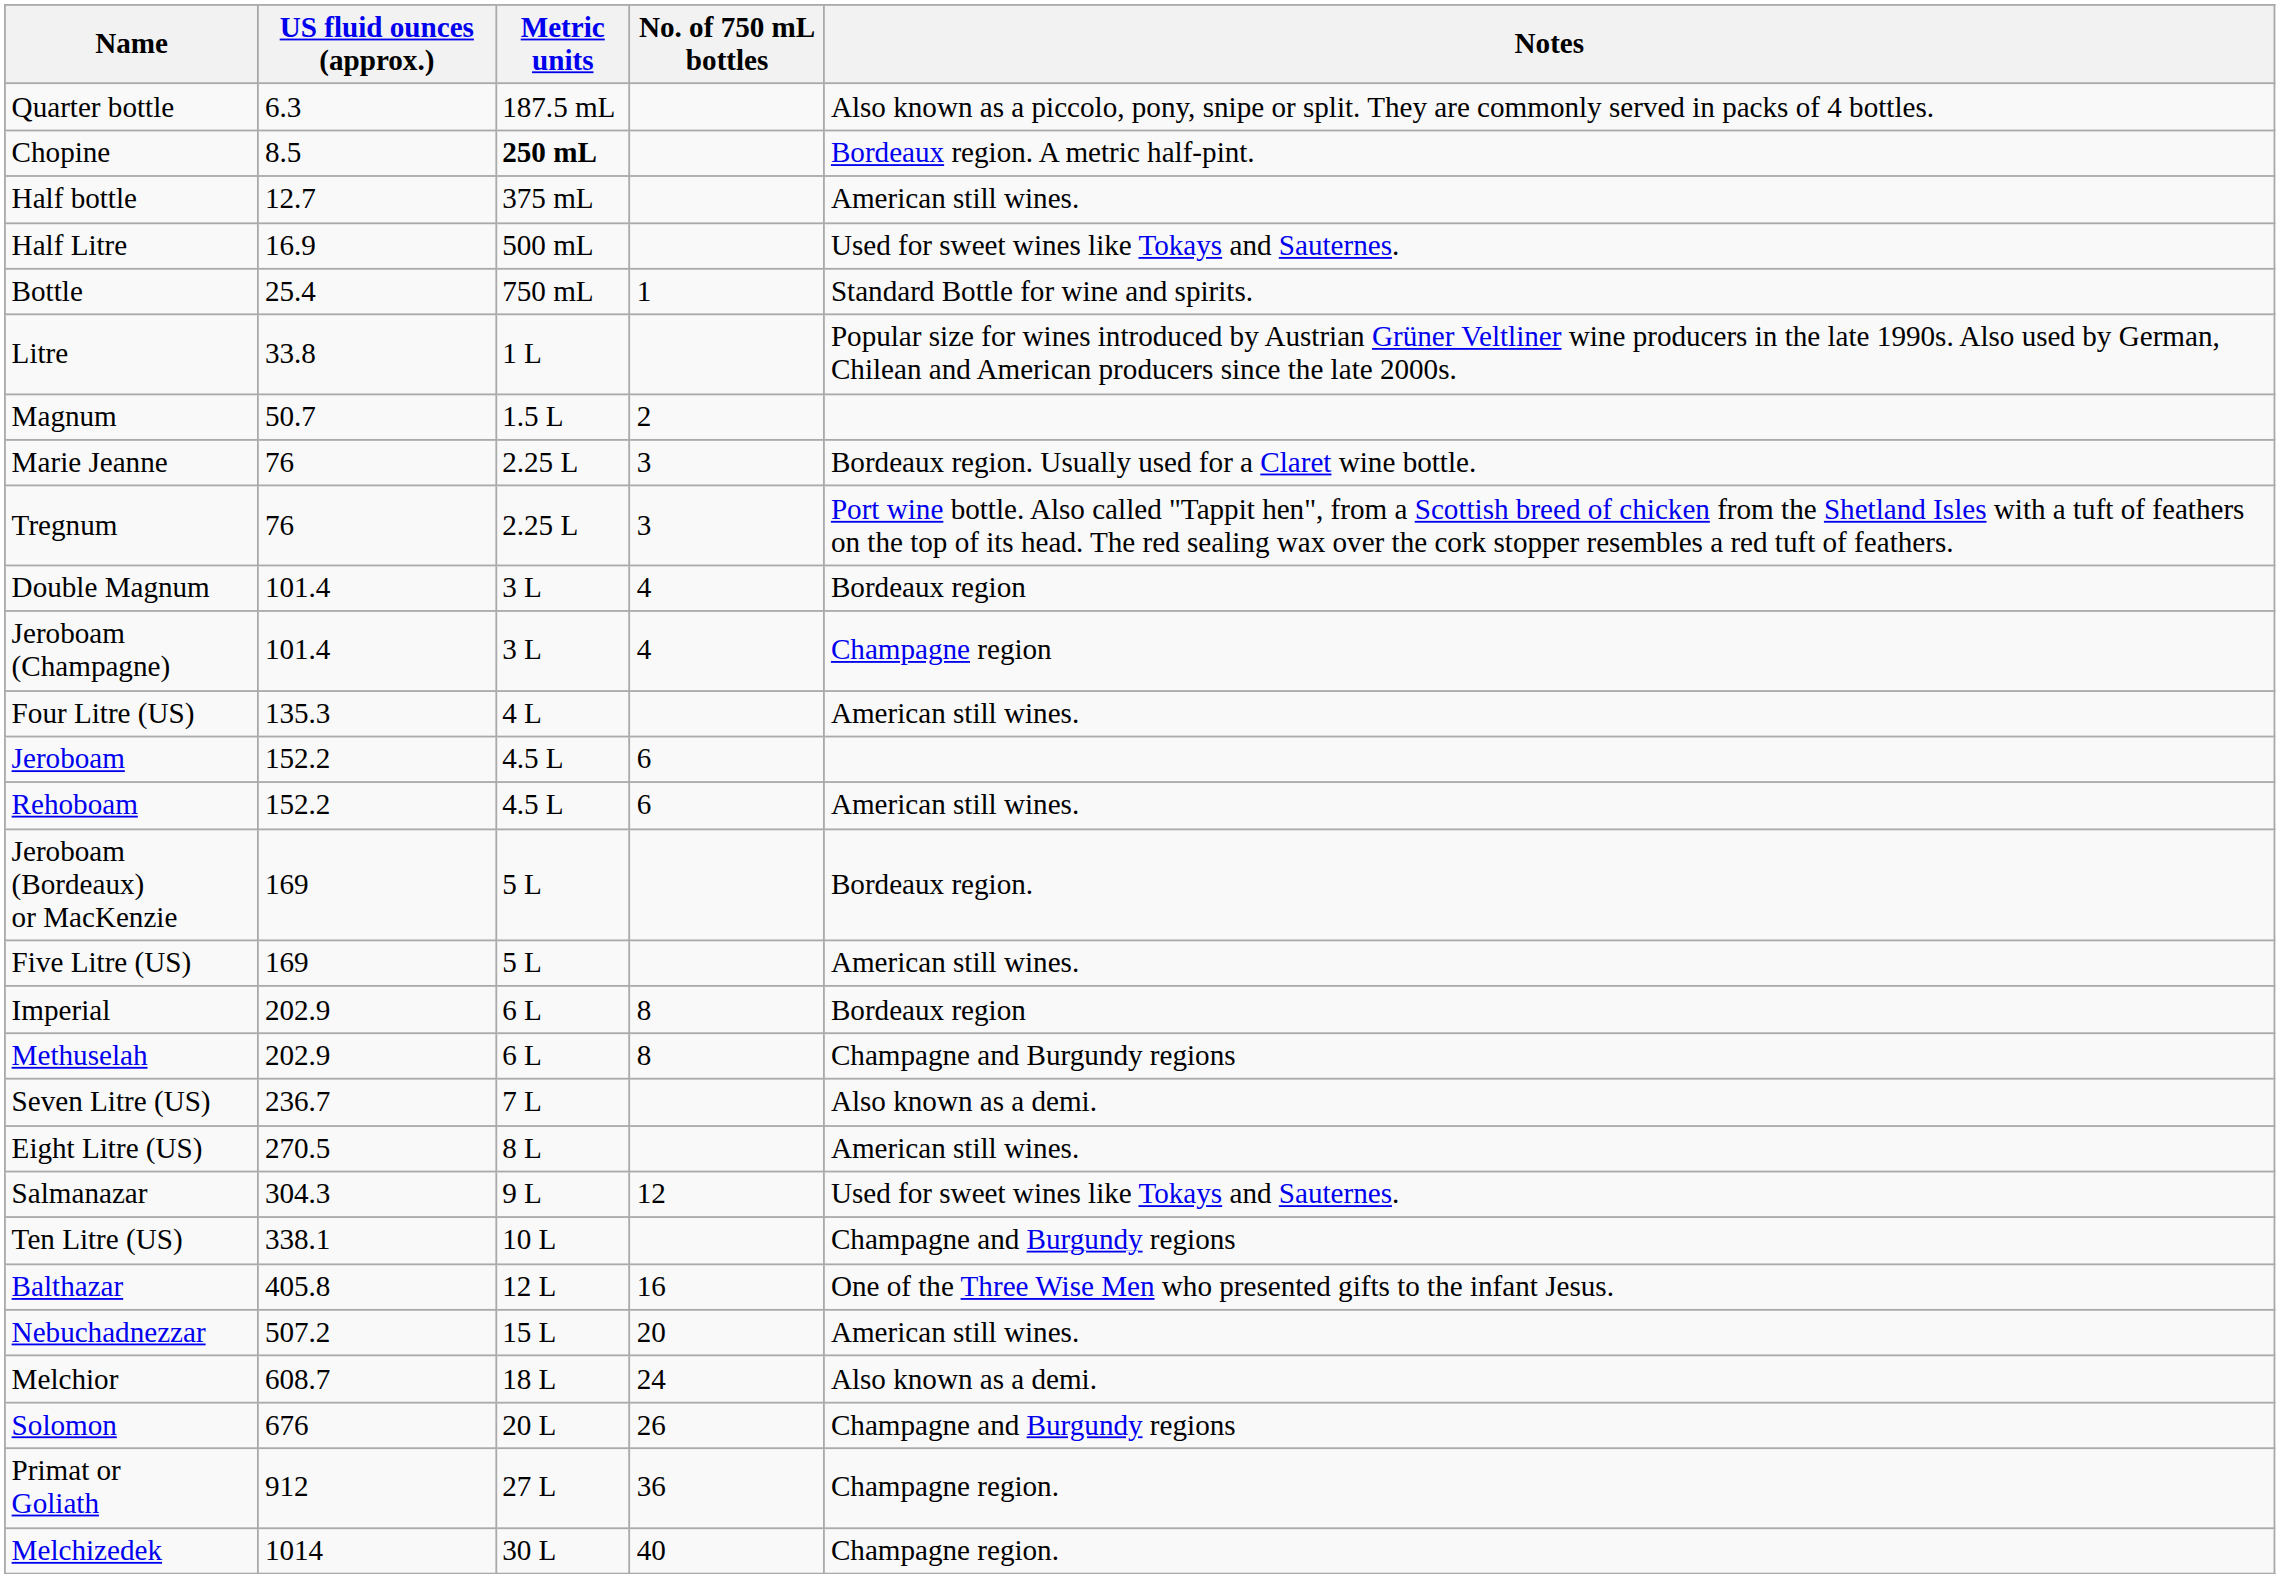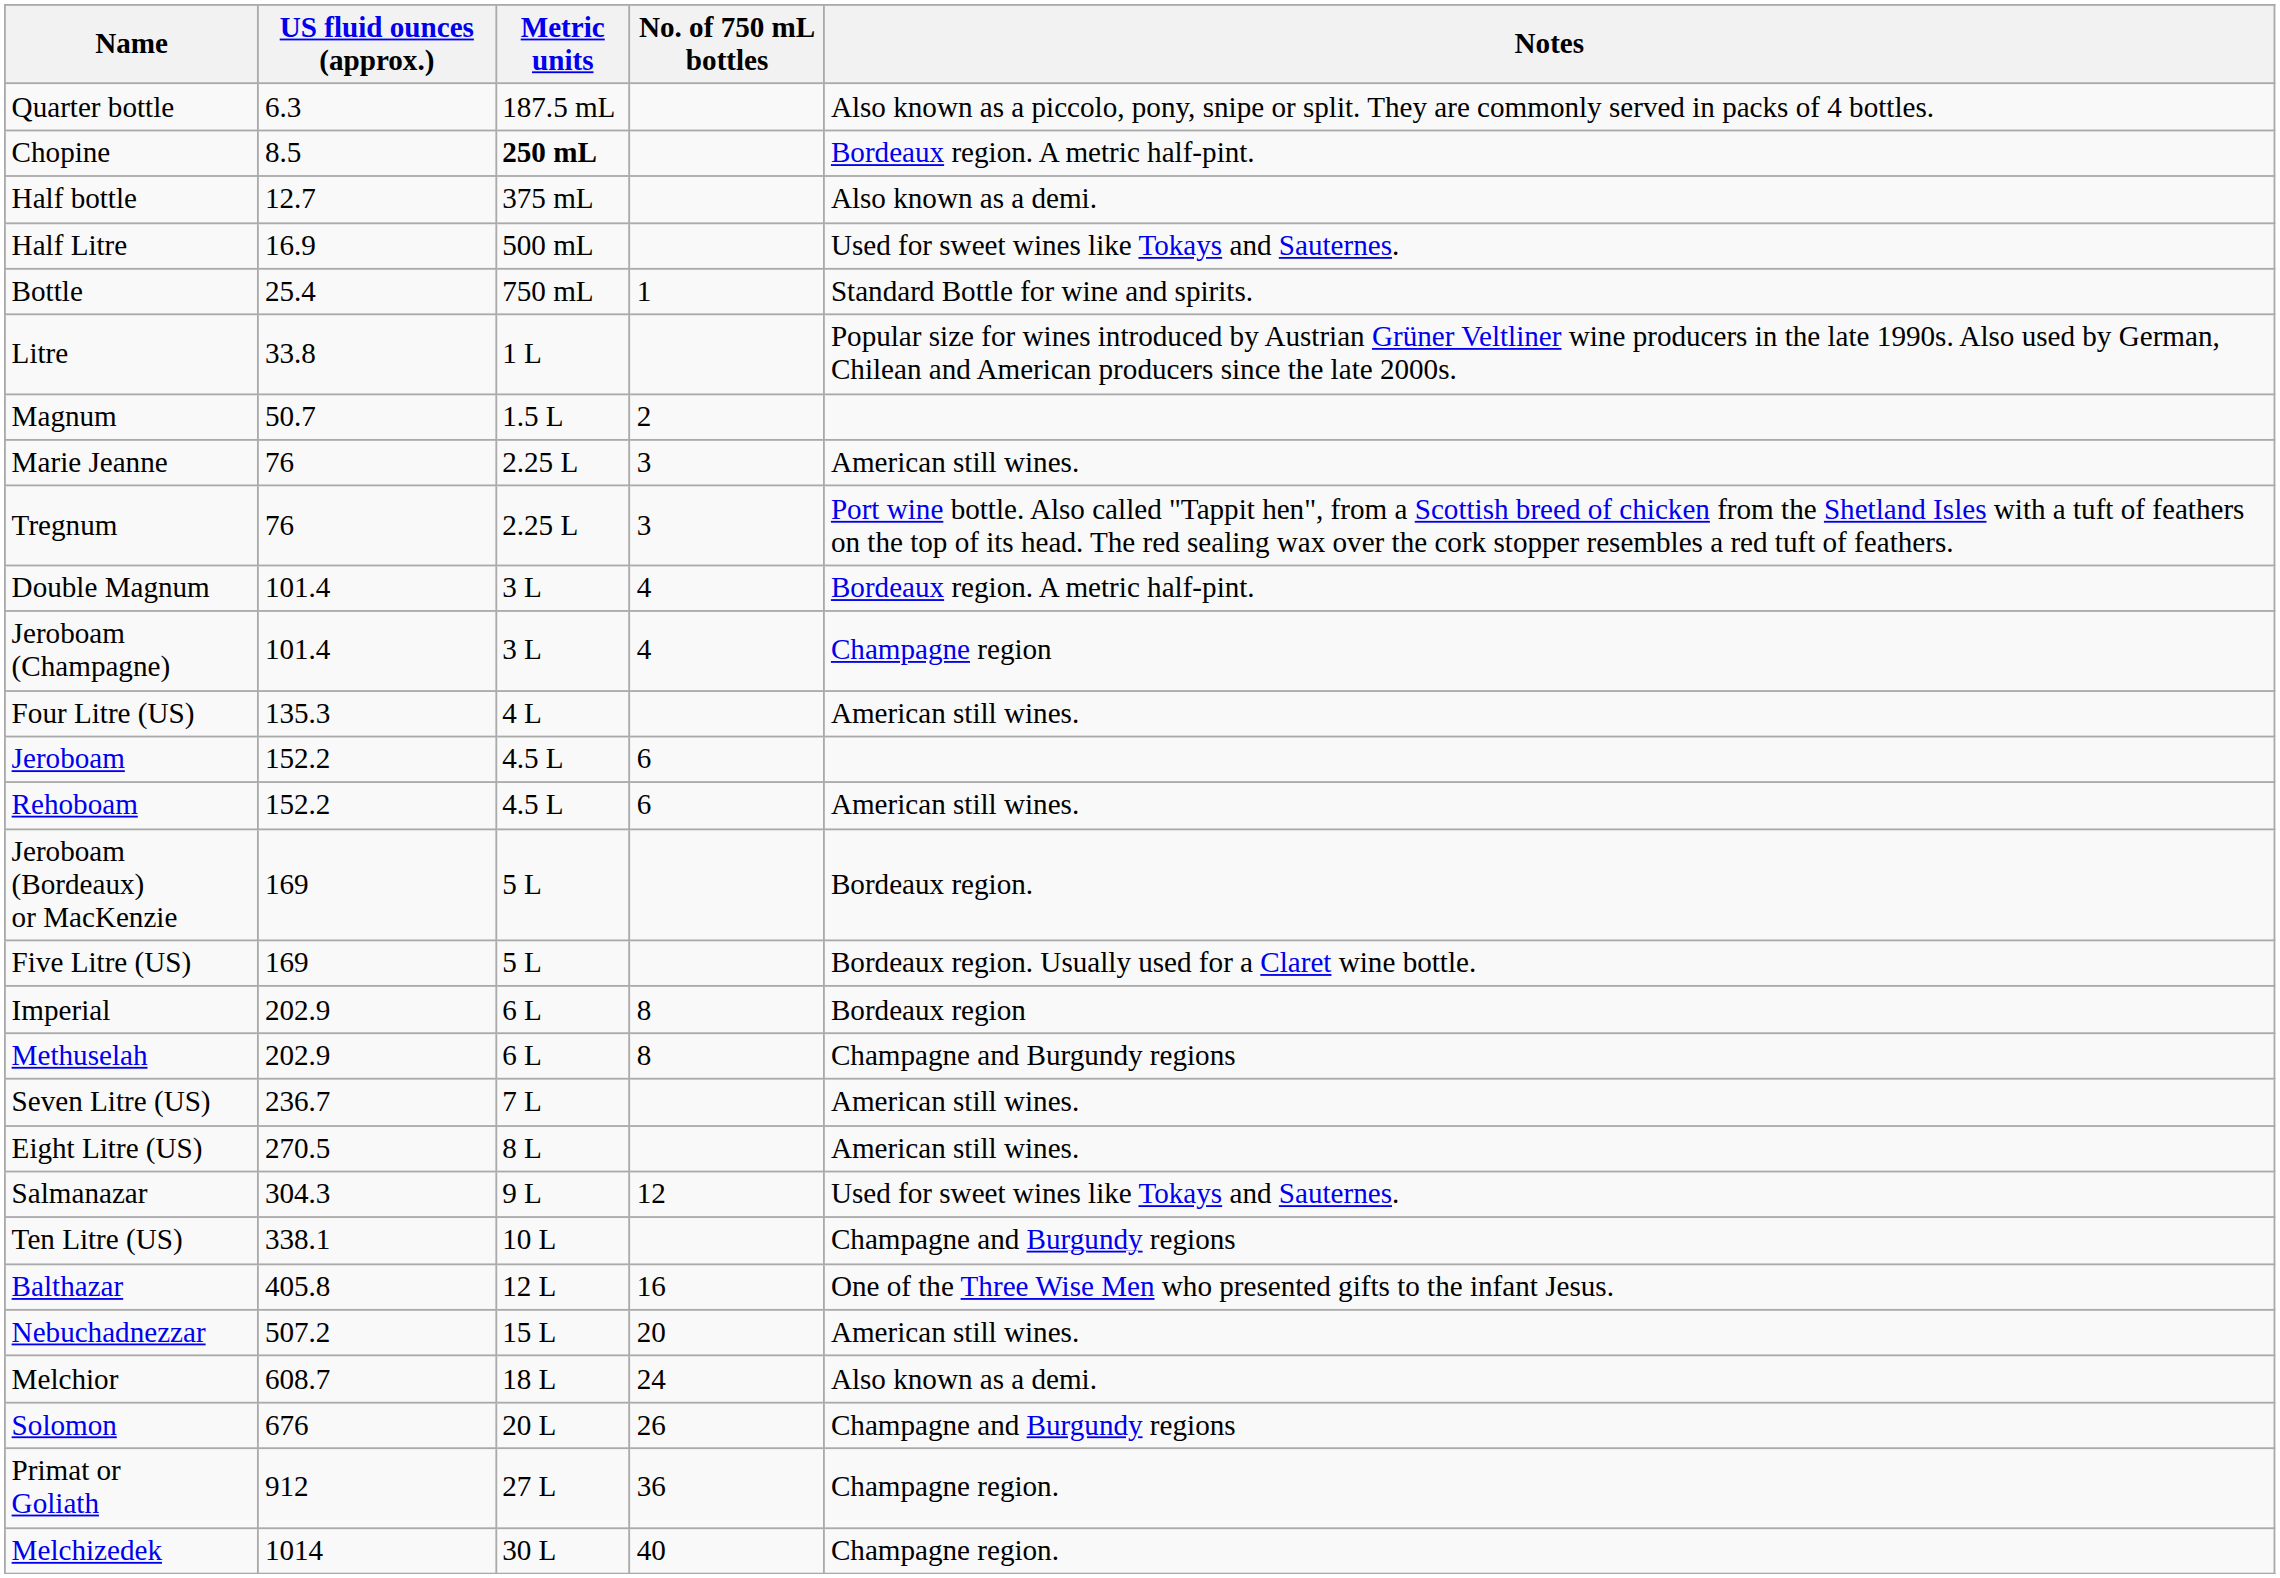Half bottle | Notes: American still wines. -> Also known as a demi.
Marie Jeanne | Notes: Bordeaux region. Usually used for a Claret wine bottle. -> American still wines.
Double Magnum | Notes: Bordeaux region -> Bordeaux region. A metric half-pint.
Five Litre (US) | Notes: American still wines. -> Bordeaux region. Usually used for a Claret wine bottle.
Seven Litre (US) | Notes: Also known as a demi. -> American still wines.
